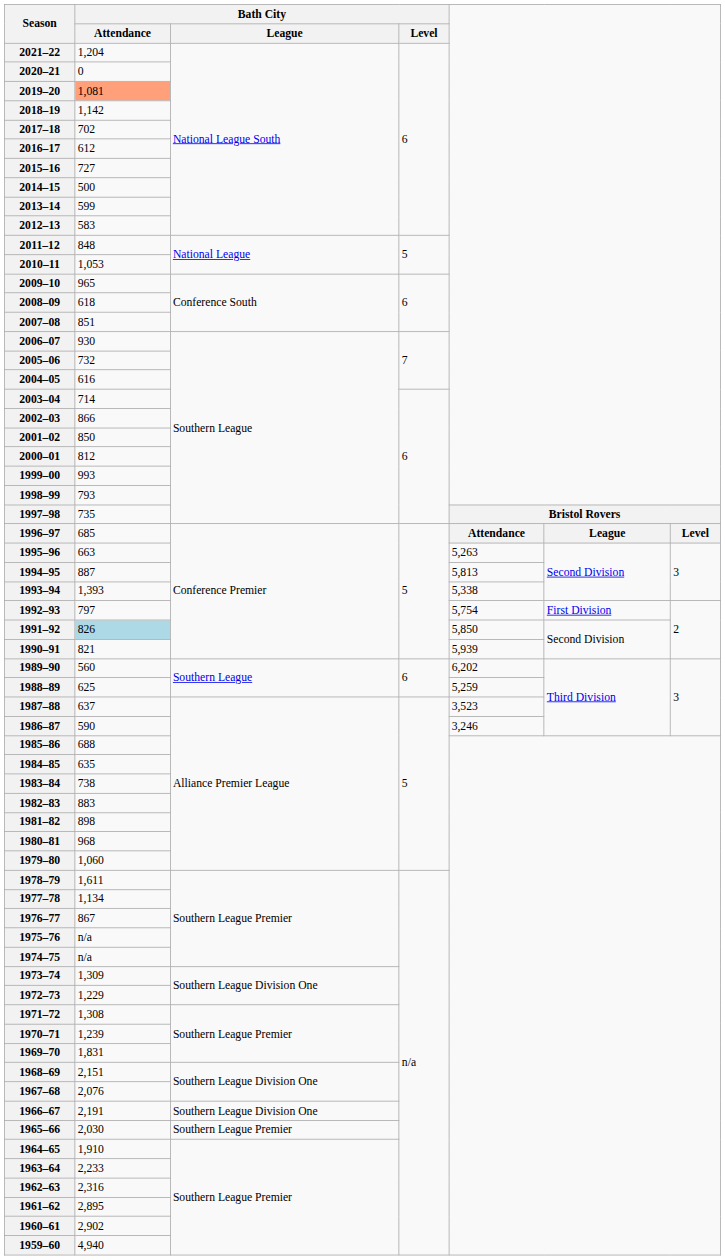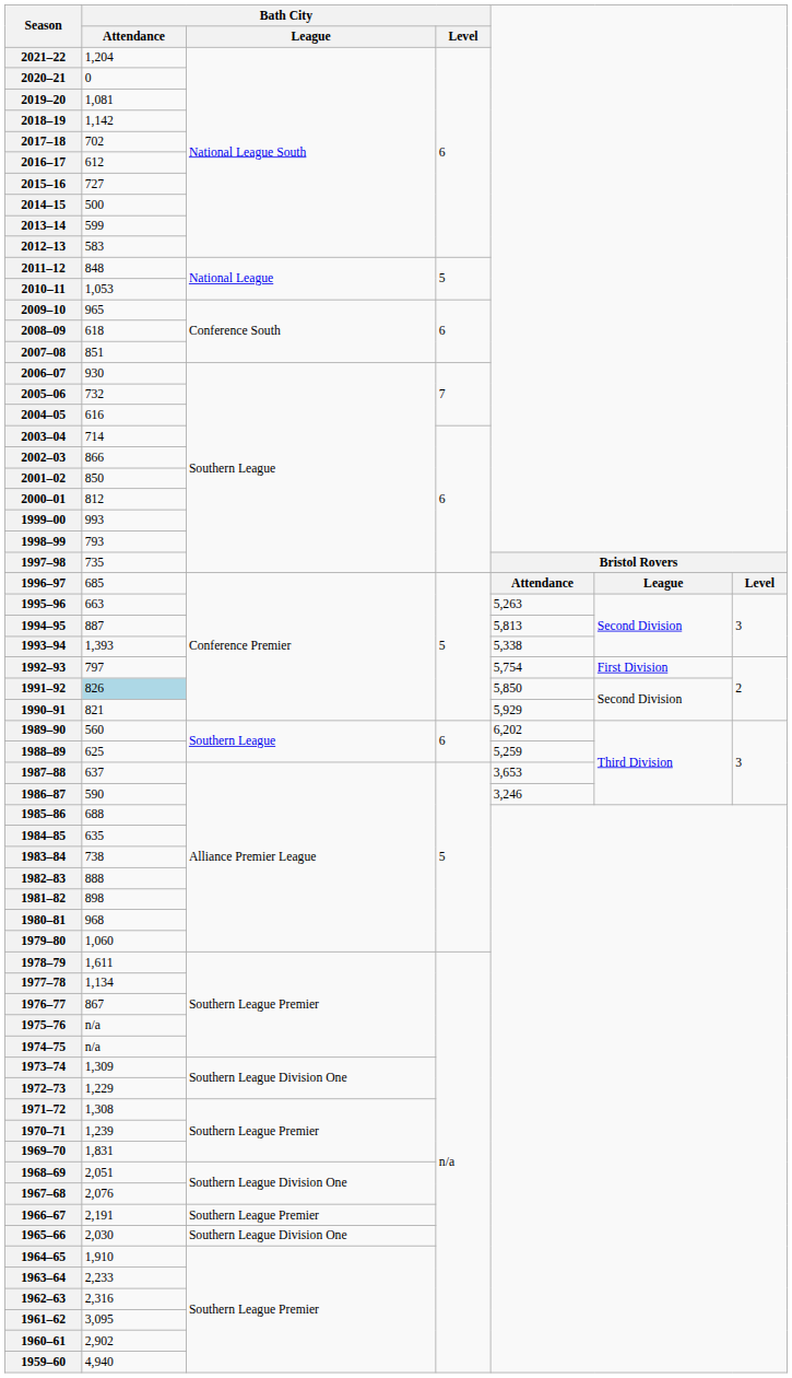2019–20 | Bath City / Attendance: lightsalmon background -> no background
1990–91 | column 5: 5,939 -> 5,929
1987–88 | column 5: 3,523 -> 3,653
1982–83 | Bath City / Attendance: 883 -> 888
1968–69 | Bath City / Attendance: 2,151 -> 2,051
1966–67 | Bath City / League: Southern League Division One -> Southern League Premier
1965–66 | Bath City / League: Southern League Premier -> Southern League Division One
1961–62 | Bath City / Attendance: 2,895 -> 3,095
